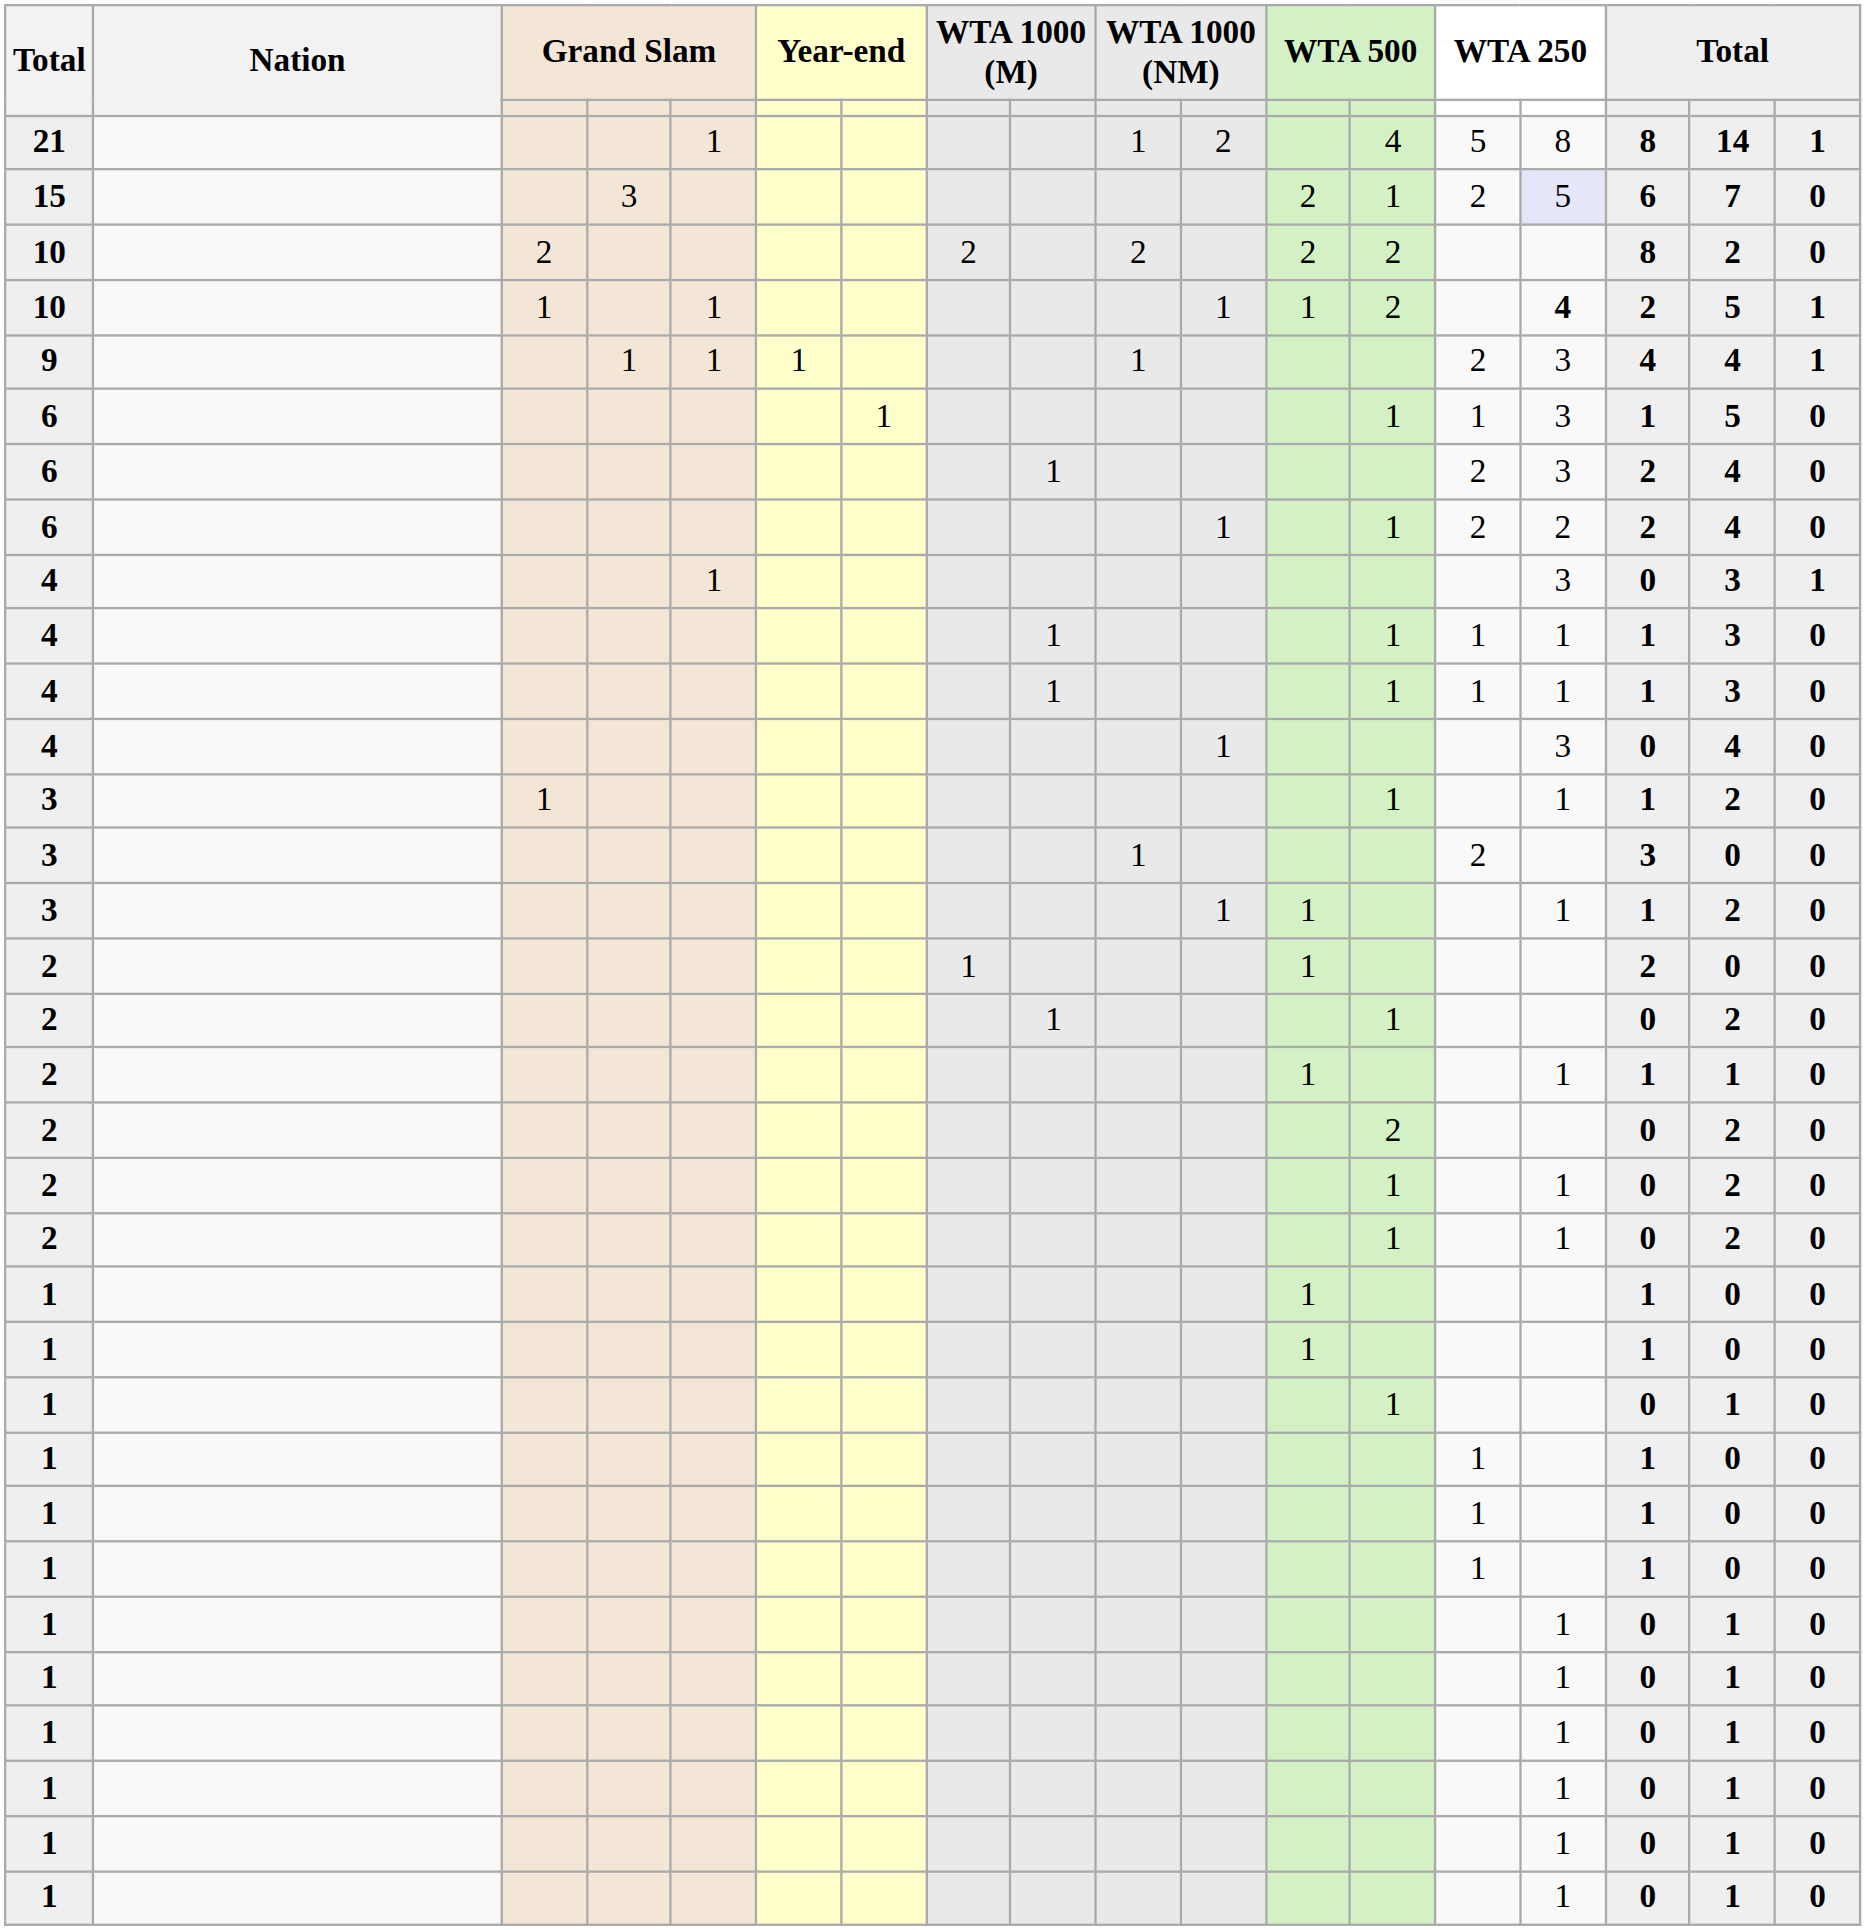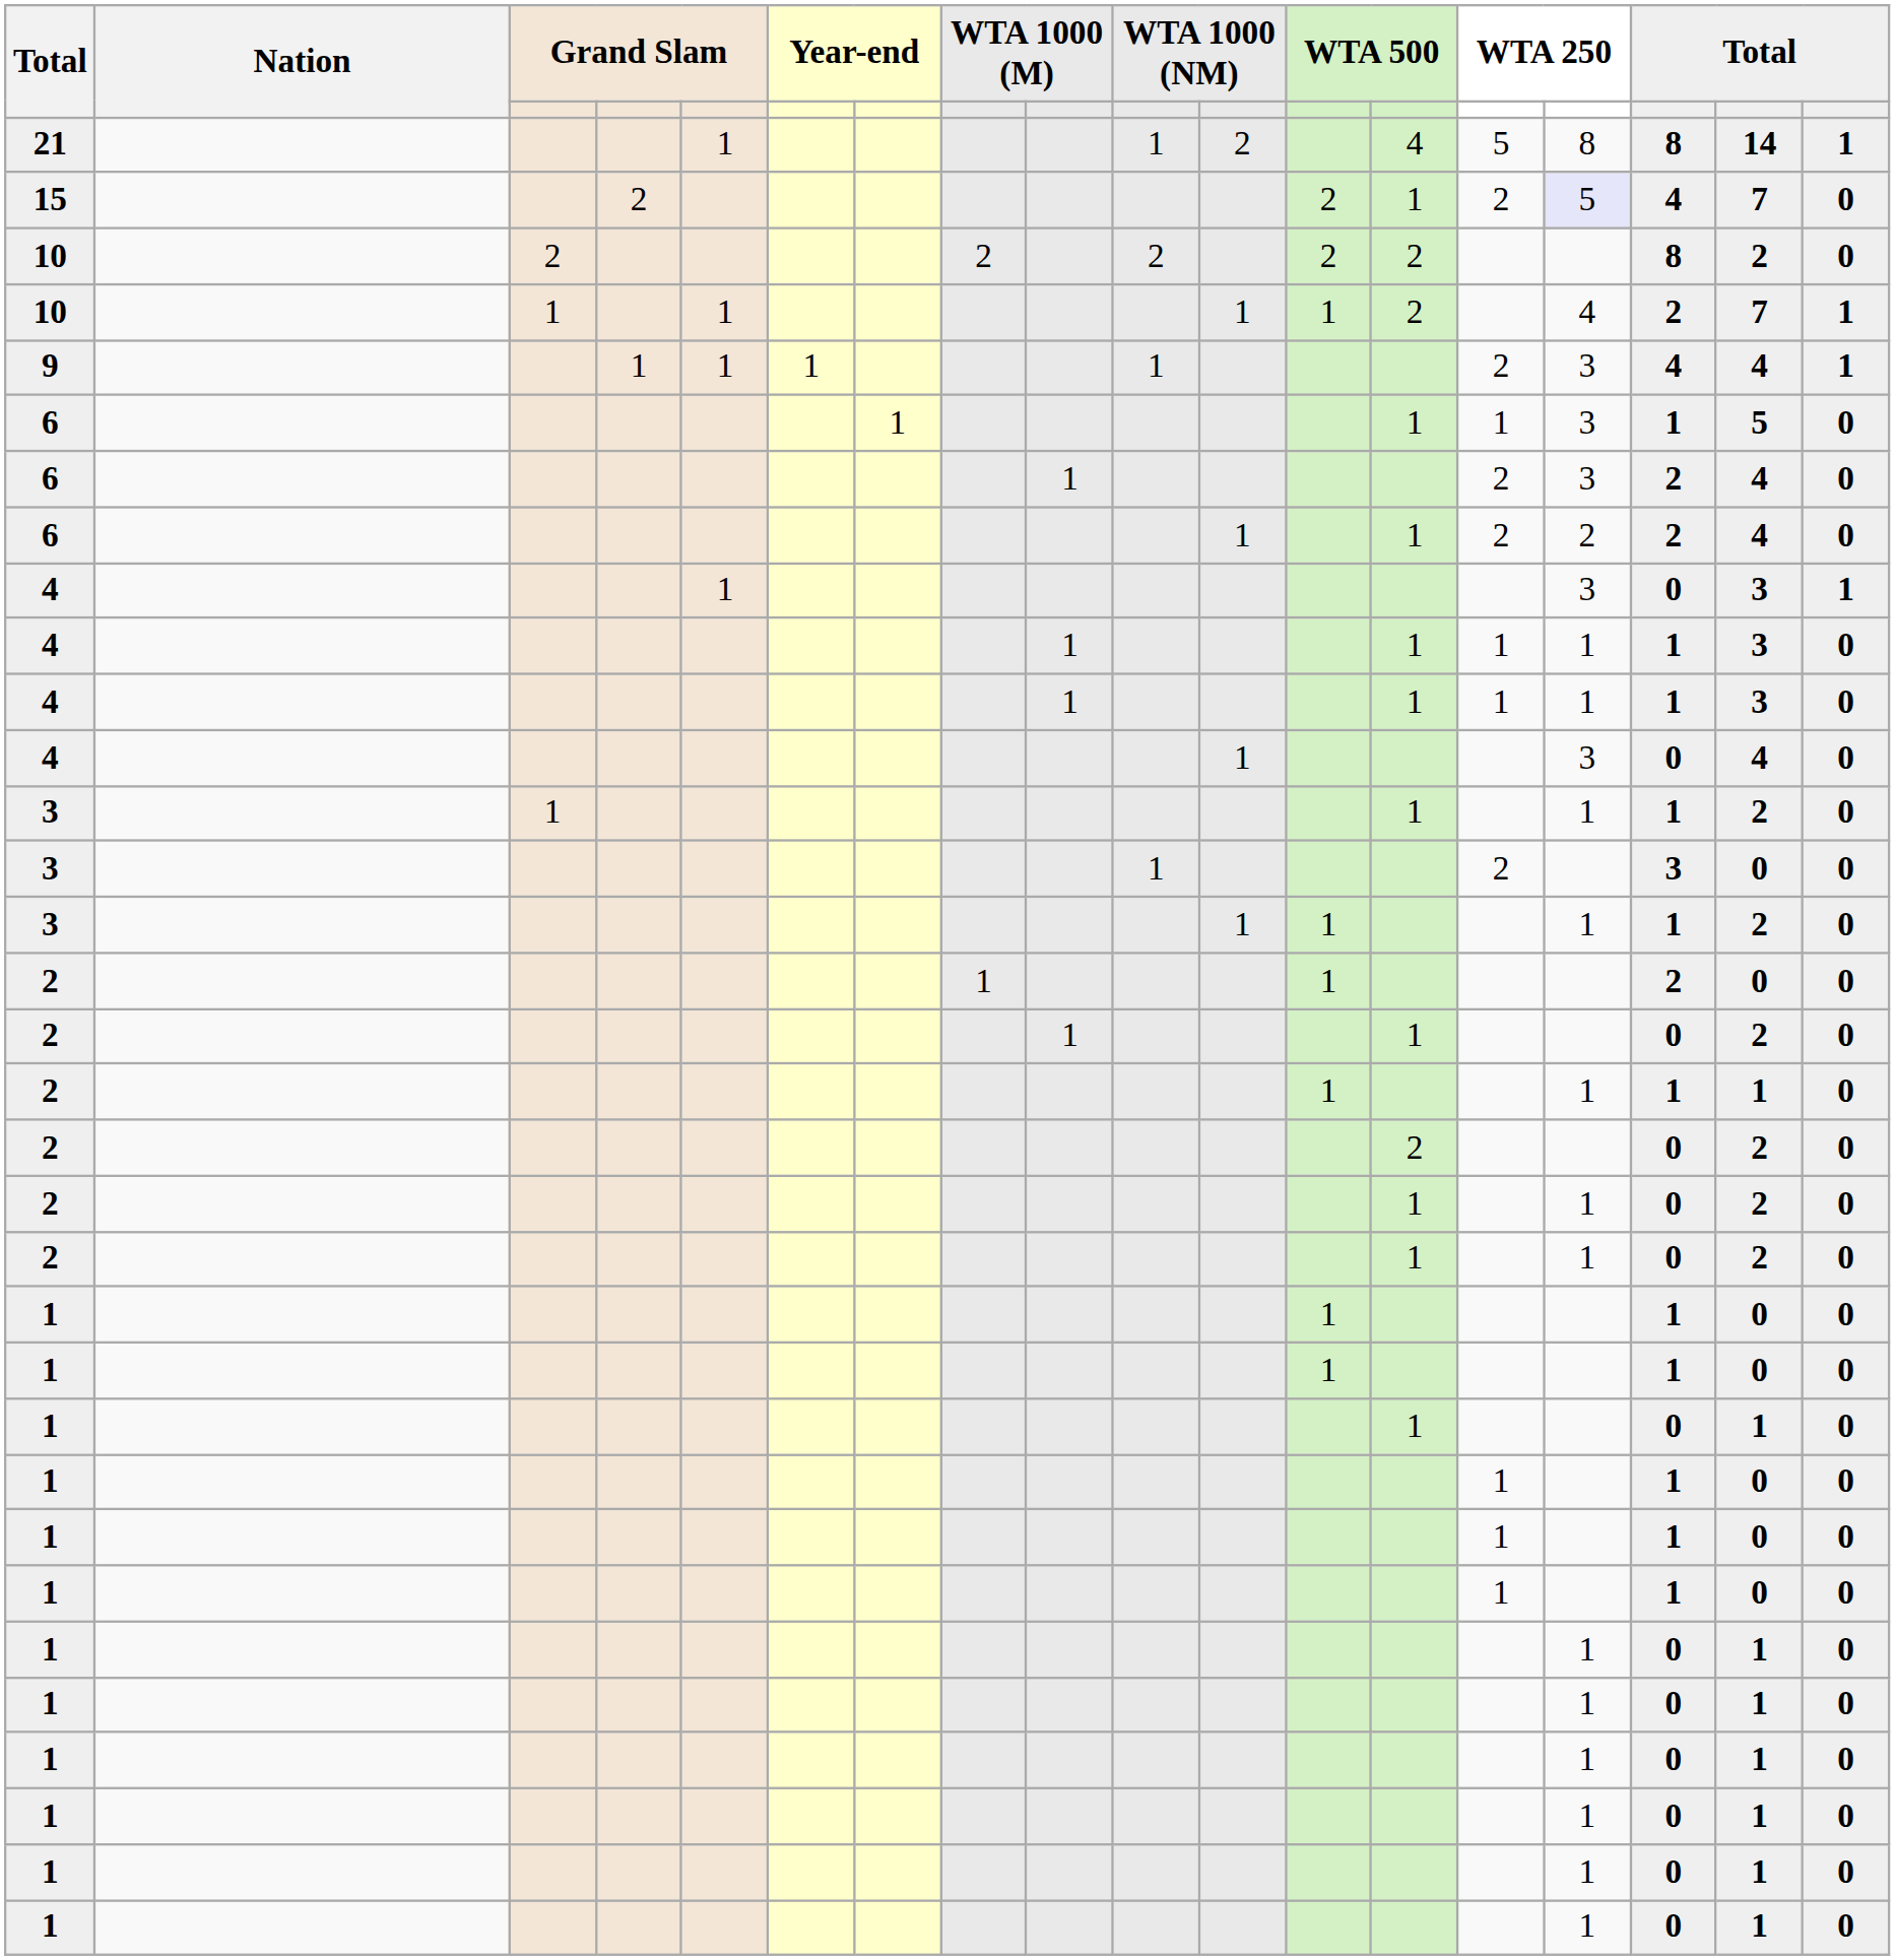15 | column 4: 3 -> 2
15 | column 16: 6 -> 4
10 / 1 | column 15: bold -> normal
10 / 1 | column 17: 5 -> 7
